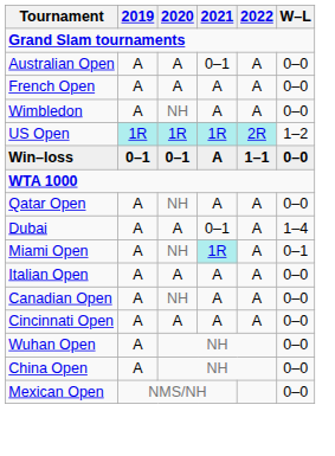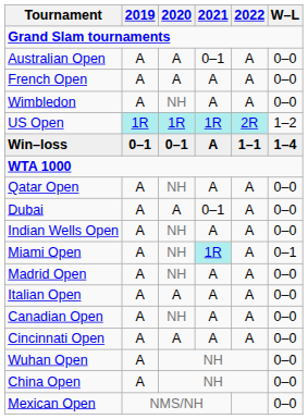Win–loss | W–L: 0–0 -> 1–4
Dubai | W–L: 1–4 -> 0–0
+ row: Indian Wells Open | A | NH | A | A | 0–0
+ row: Madrid Open | A | NH | A | A | 0–0
